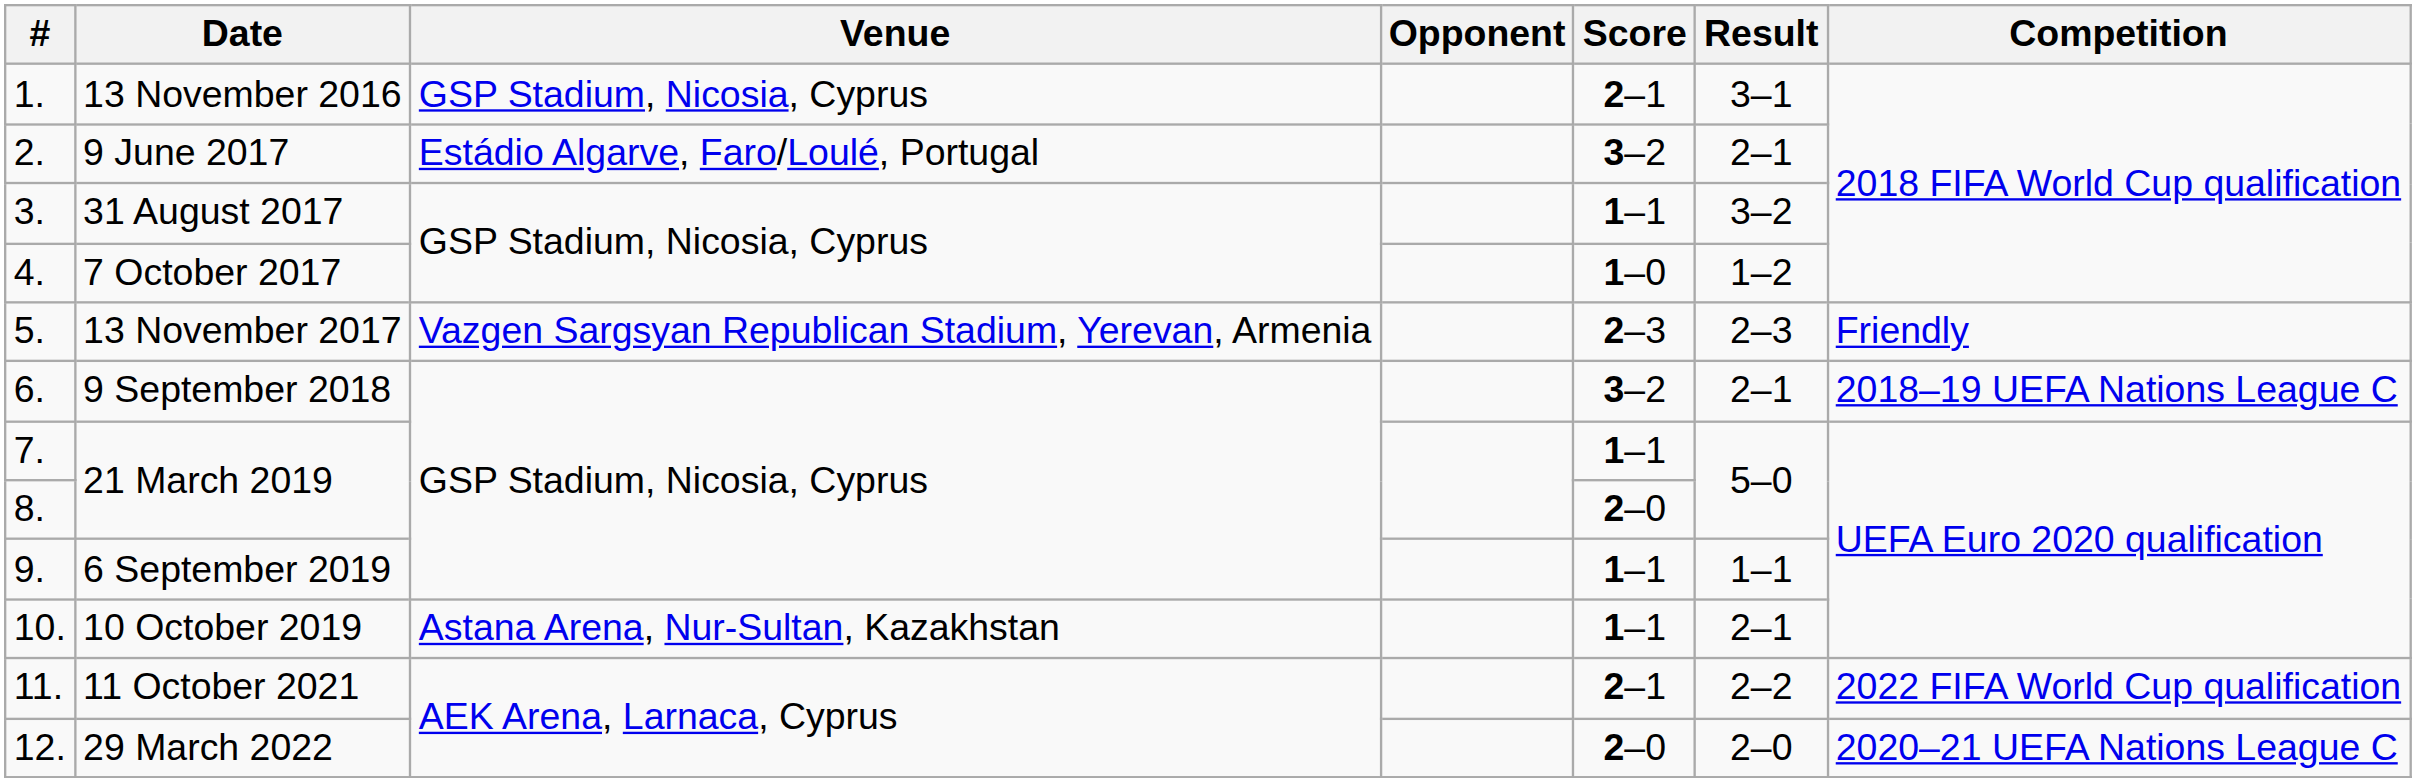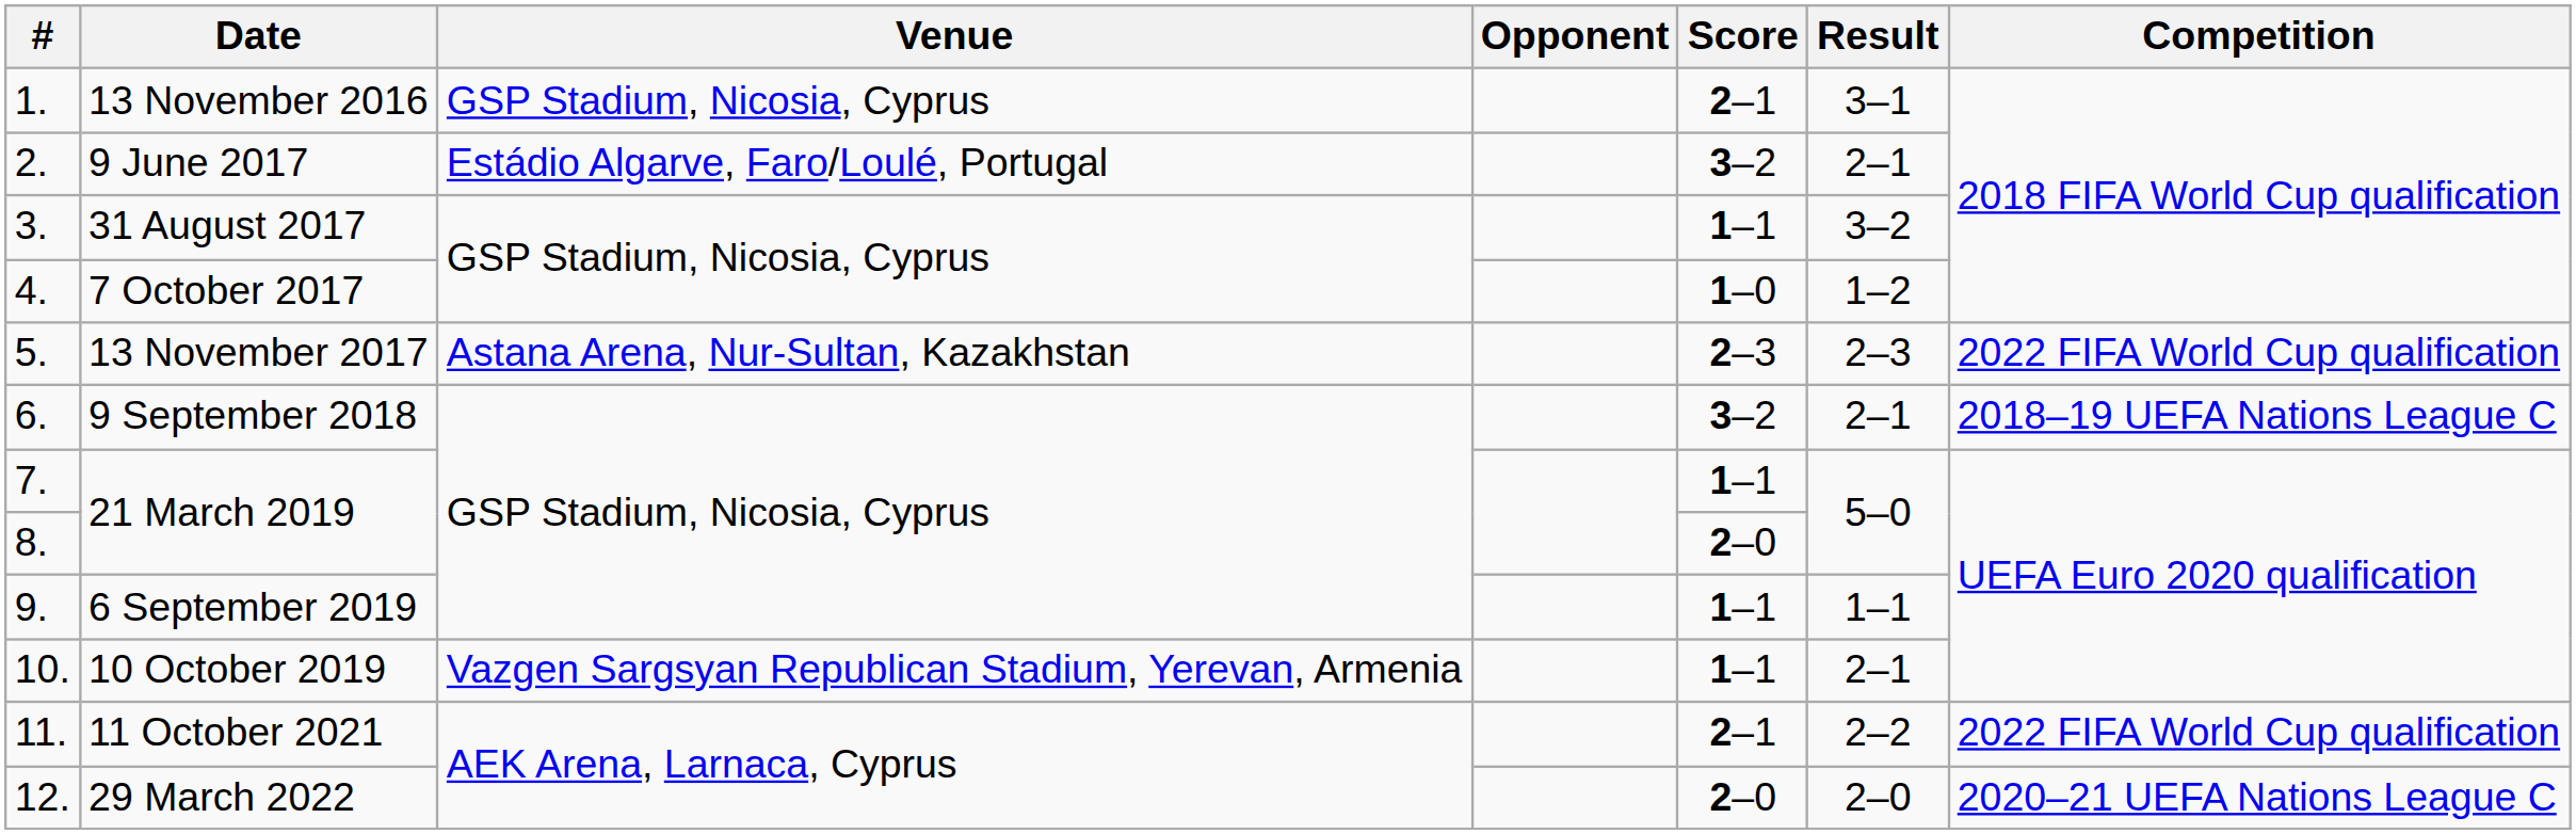13 November 2017 | Venue: Vazgen Sargsyan Republican Stadium, Yerevan, Armenia -> Astana Arena, Nur-Sultan, Kazakhstan
13 November 2017 | Competition: Friendly -> 2022 FIFA World Cup qualification
10 October 2019 | Venue: Astana Arena, Nur-Sultan, Kazakhstan -> Vazgen Sargsyan Republican Stadium, Yerevan, Armenia
